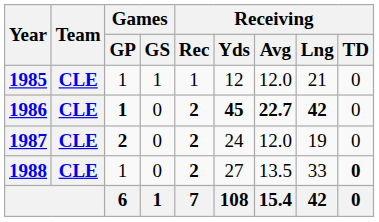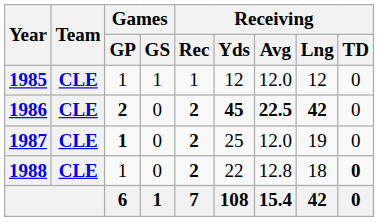1985 | Receiving / Lng: 21 -> 12
1986 | Games / GP: 1 -> 2
1986 | Receiving / Avg: 22.7 -> 22.5
1987 | Games / GP: 2 -> 1
1987 | Receiving / Yds: 24 -> 25
1988 | Receiving / Yds: 27 -> 22
1988 | Receiving / Avg: 13.5 -> 12.8
1988 | Receiving / Lng: 33 -> 18
